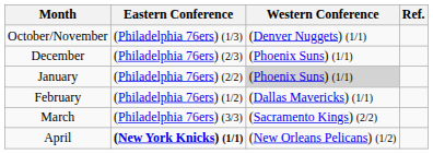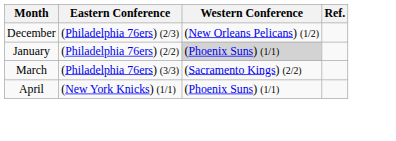- row: October/November | (Philadelphia 76ers) (1/3) | (Denver Nuggets) (1/1)
December | Western Conference: (Phoenix Suns) (1/1) -> (New Orleans Pelicans) (1/2)
- row: February | (Philadelphia 76ers) (1/2) | (Dallas Mavericks) (1/1)
April | Eastern Conference: bold -> normal
April | Western Conference: (New Orleans Pelicans) (1/2) -> (Phoenix Suns) (1/1)
